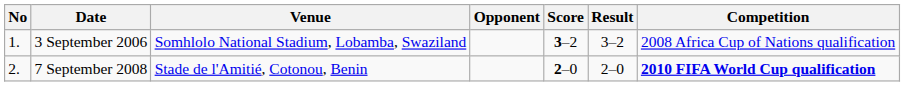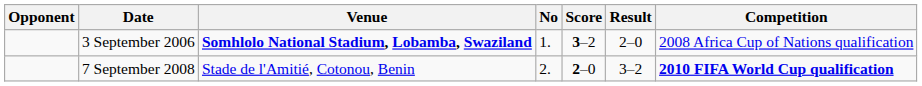columns swapped: No <-> Opponent
3 September 2006 | Venue: normal -> bold
3 September 2006 | Result: 3–2 -> 2–0
7 September 2008 | Result: 2–0 -> 3–2
